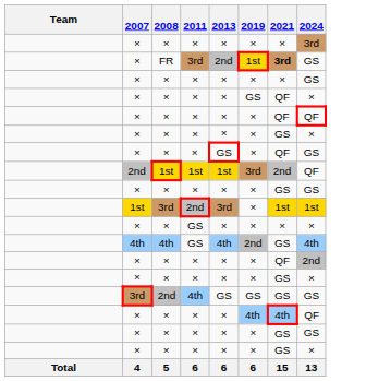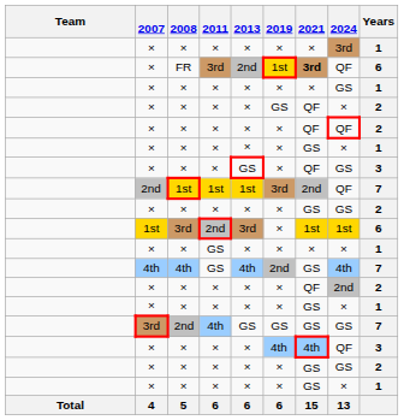+ column: Years | 1 | 6 | 1 | 2 | 2 | 1 | 3 | 7 | 2 | 6 | 1 | 7 | 2 | 1 | 7 | 3 | 2 | 1
FR | 2024: GS -> QF
